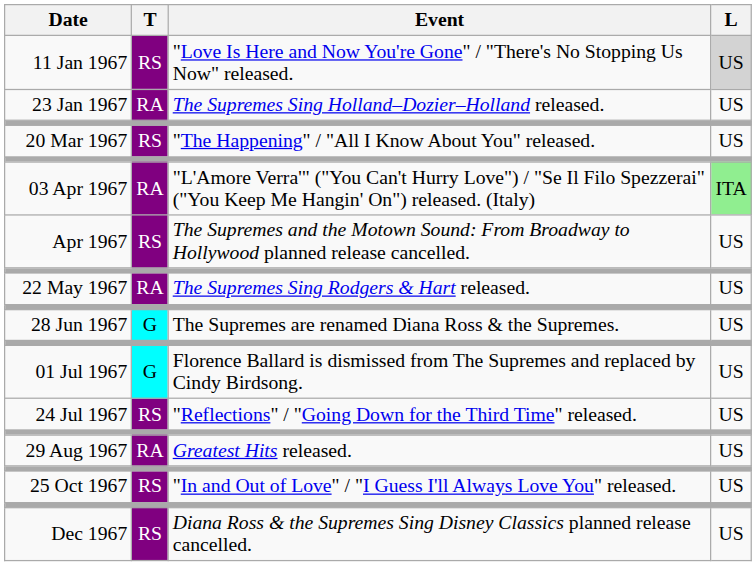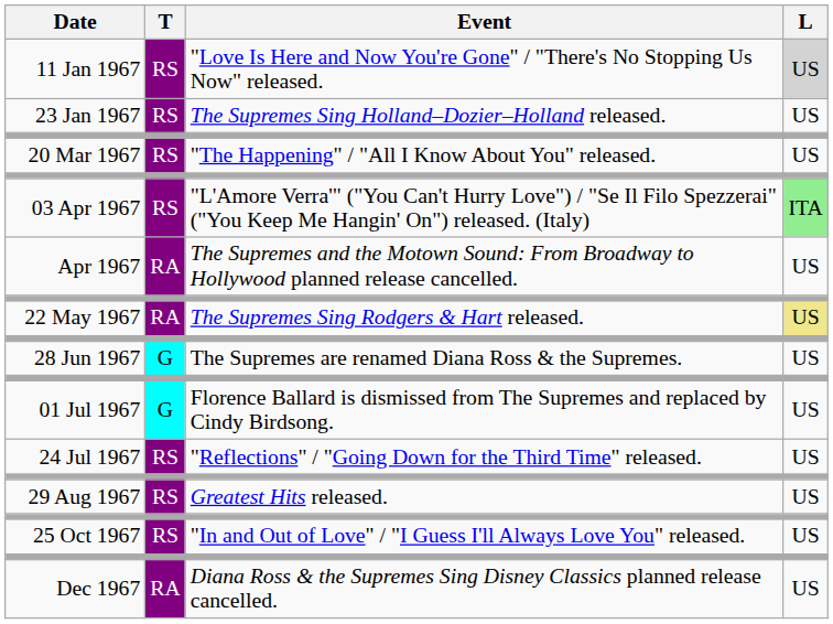23 Jan 1967 | T: RA -> RS
03 Apr 1967 | T: RA -> RS
Apr 1967 | T: RS -> RA
22 May 1967 | L: no background -> khaki background
29 Aug 1967 | T: RA -> RS
Dec 1967 | T: RS -> RA
